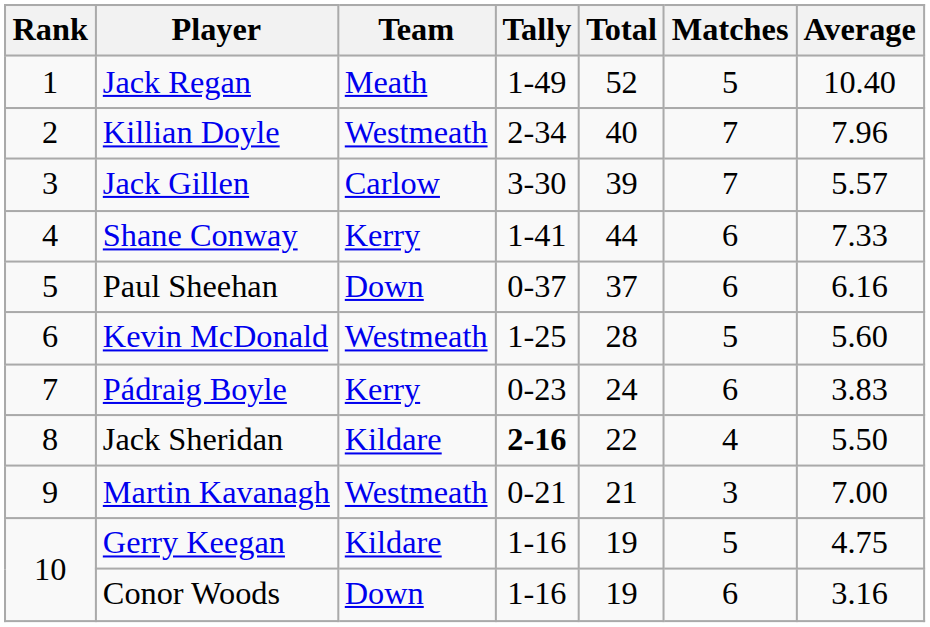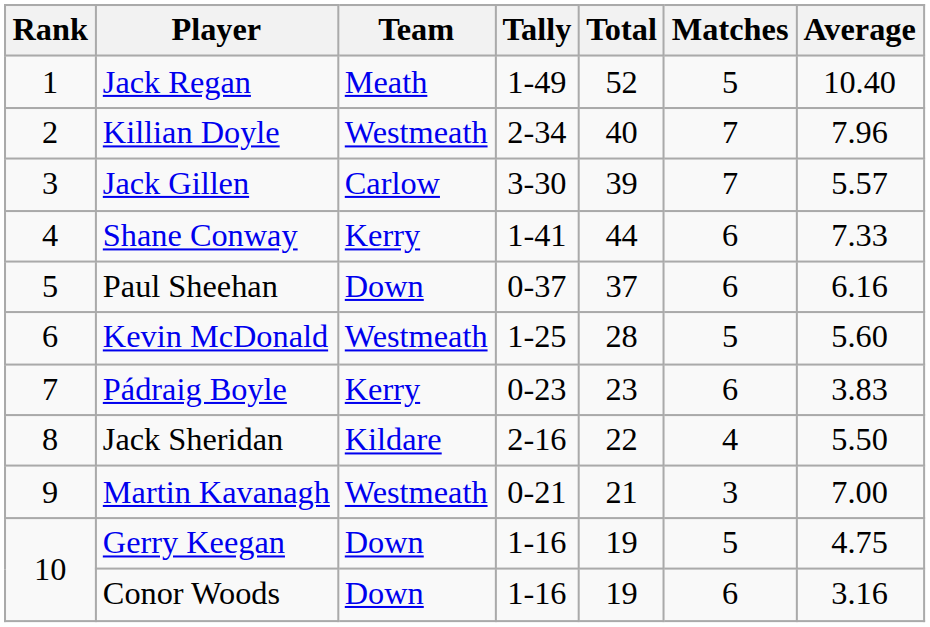Pádraig Boyle | Total: 24 -> 23
Jack Sheridan | Tally: bold -> normal
Gerry Keegan | Team: Kildare -> Down
